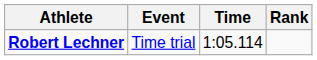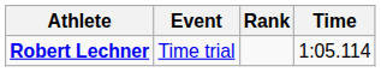columns swapped: Time <-> Rank
